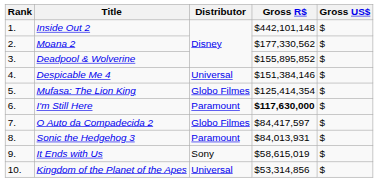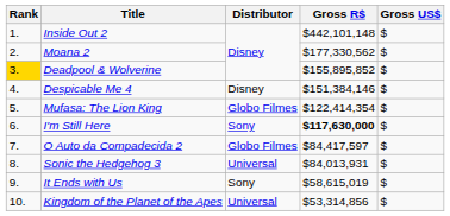Deadpool & Wolverine | Rank: no background -> gold background
Despicable Me 4 | Distributor: Universal -> Disney
Mufasa: The Lion King | Gross R$: $125,414,354 -> $122,414,354
I'm Still Here | Distributor: Paramount -> Sony
Sonic the Hedgehog 3 | Distributor: Paramount -> Universal
